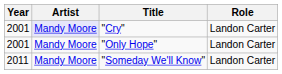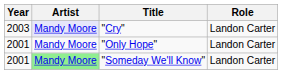"Cry" | Year: 2001 -> 2003
"Someday We'll Know" | Year: 2011 -> 2001
"Someday We'll Know" | Artist: no background -> lightgreen background
